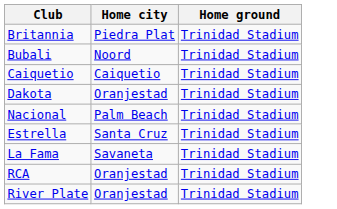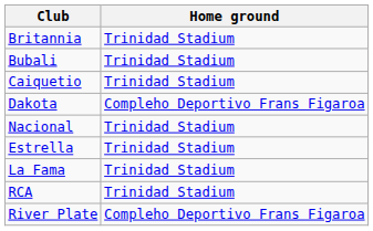- column: Home city | Piedra Plat | Noord | Caiquetio | Oranjestad | Palm Beach | Santa Cruz | Savaneta | Oranjestad | Oranjestad
Dakota | Home ground: Trinidad Stadium -> Compleho Deportivo Frans Figaroa
River Plate | Home ground: Trinidad Stadium -> Compleho Deportivo Frans Figaroa
